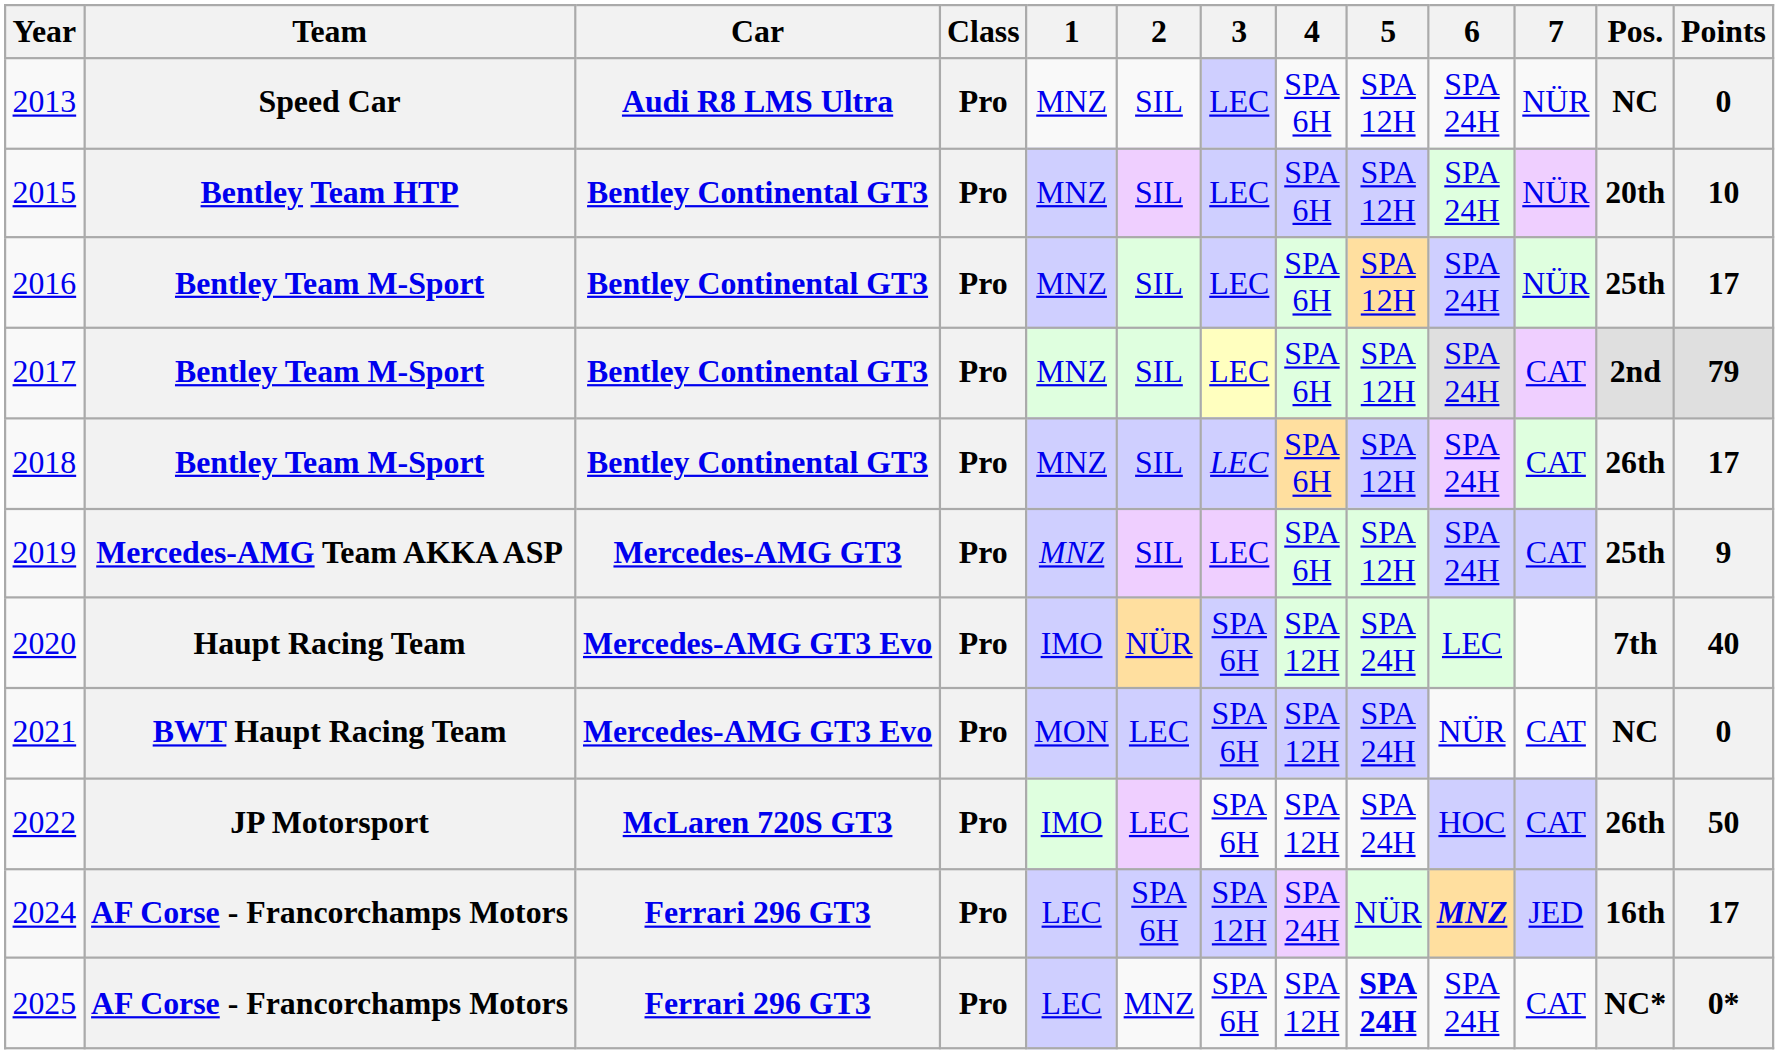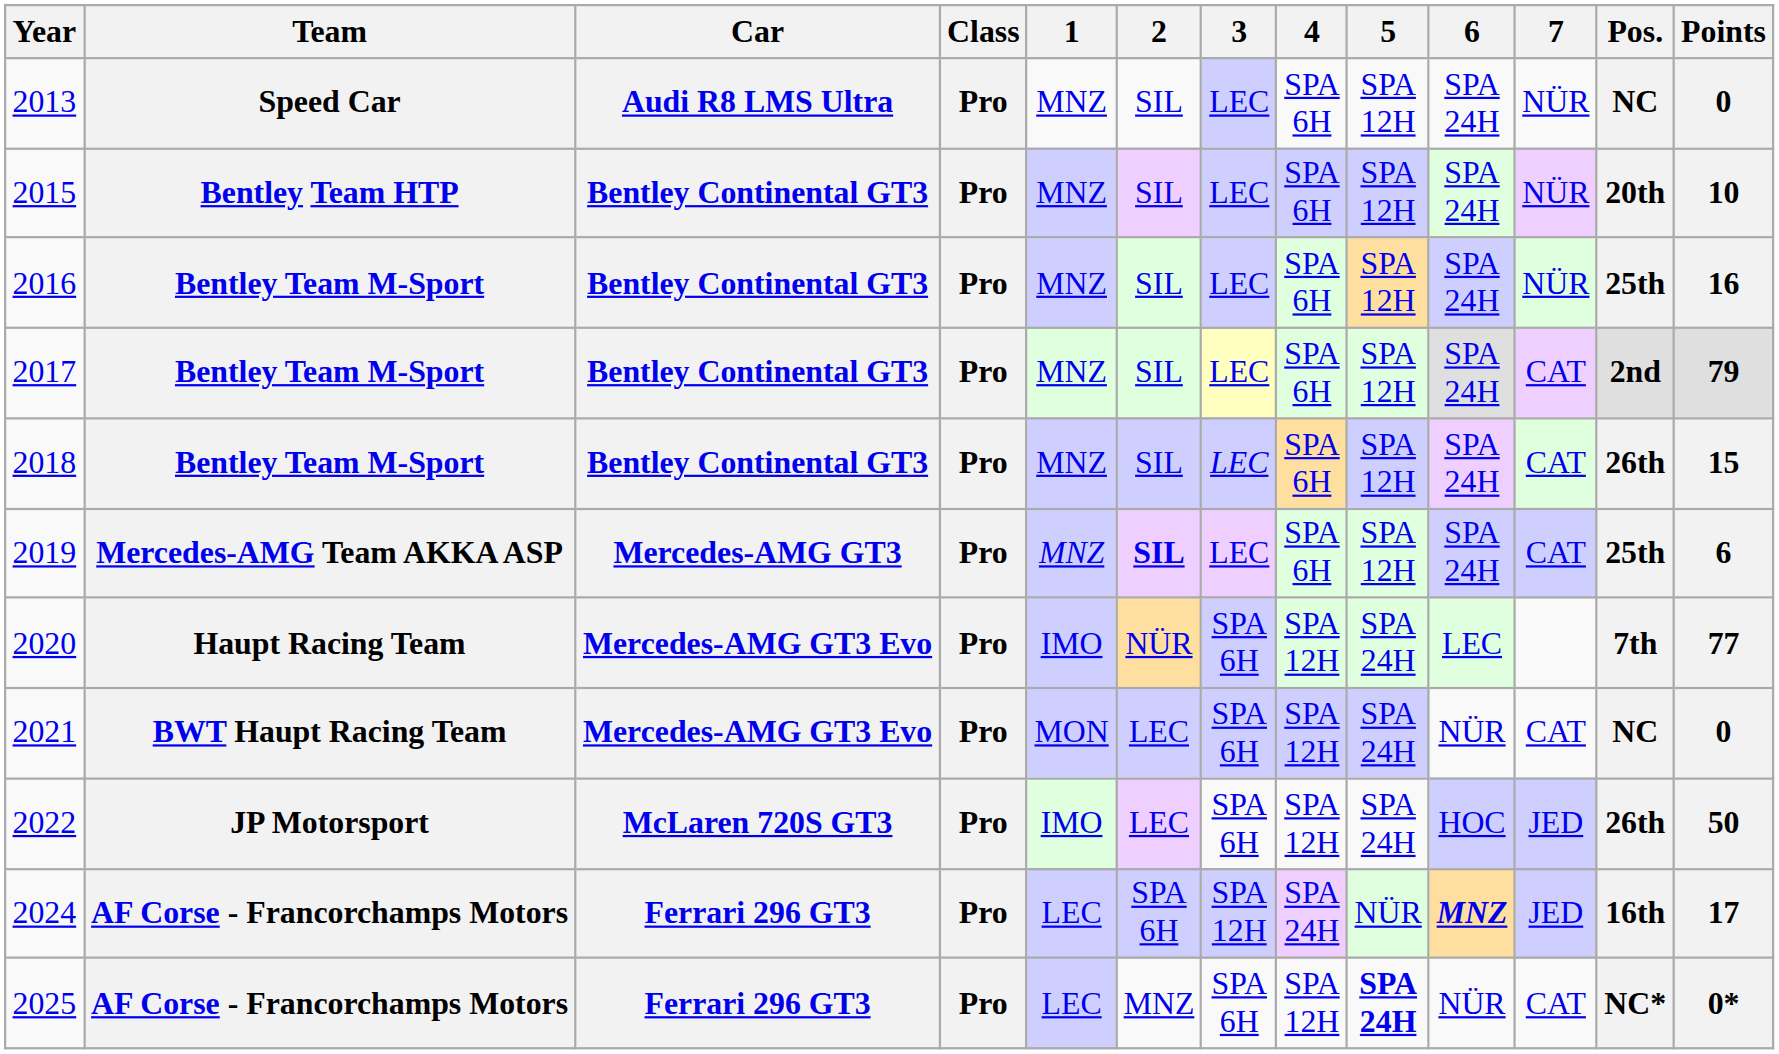2016 | Points: 17 -> 16
2018 | Points: 17 -> 15
2019 | 2: normal -> bold
2019 | Points: 9 -> 6
2020 | Points: 40 -> 77
2022 | 7: CAT -> JED
2025 | 6: SPA 24H -> NÜR
